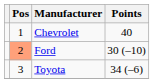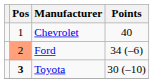Ford | Points: 30 (–10) -> 34 (–6)
Toyota | Pos: normal -> bold
Toyota | Points: 34 (–6) -> 30 (–10)
